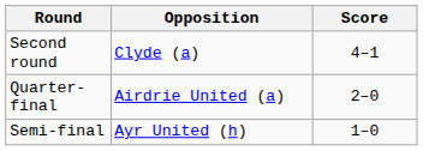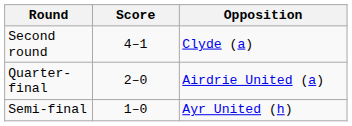columns swapped: Opposition <-> Score
